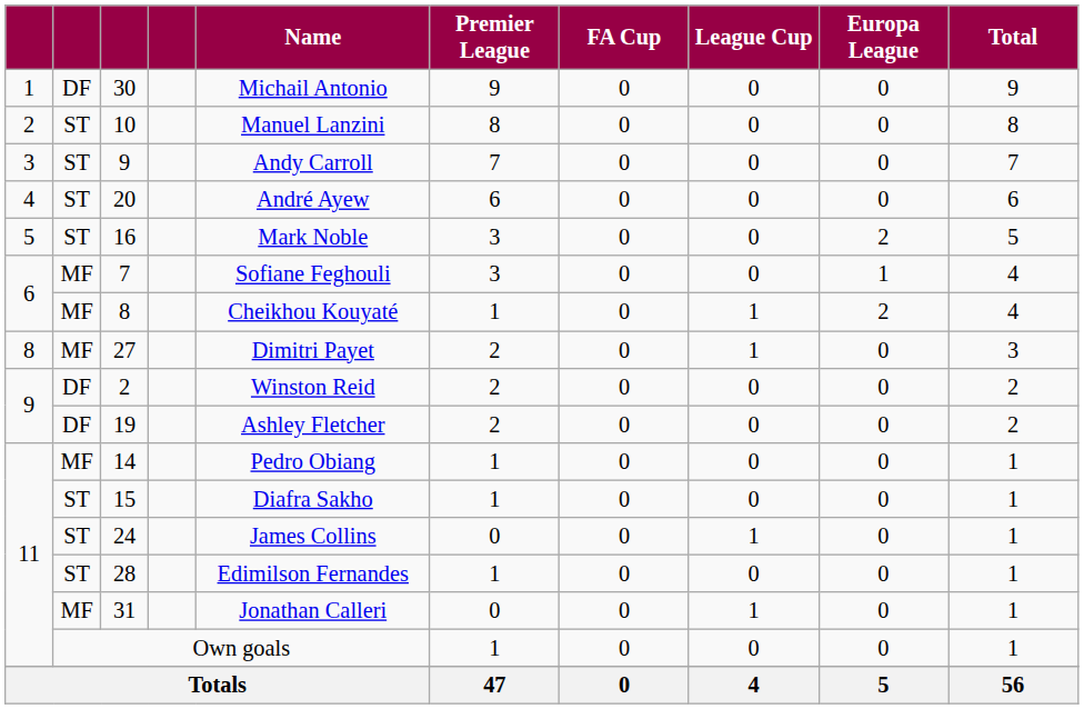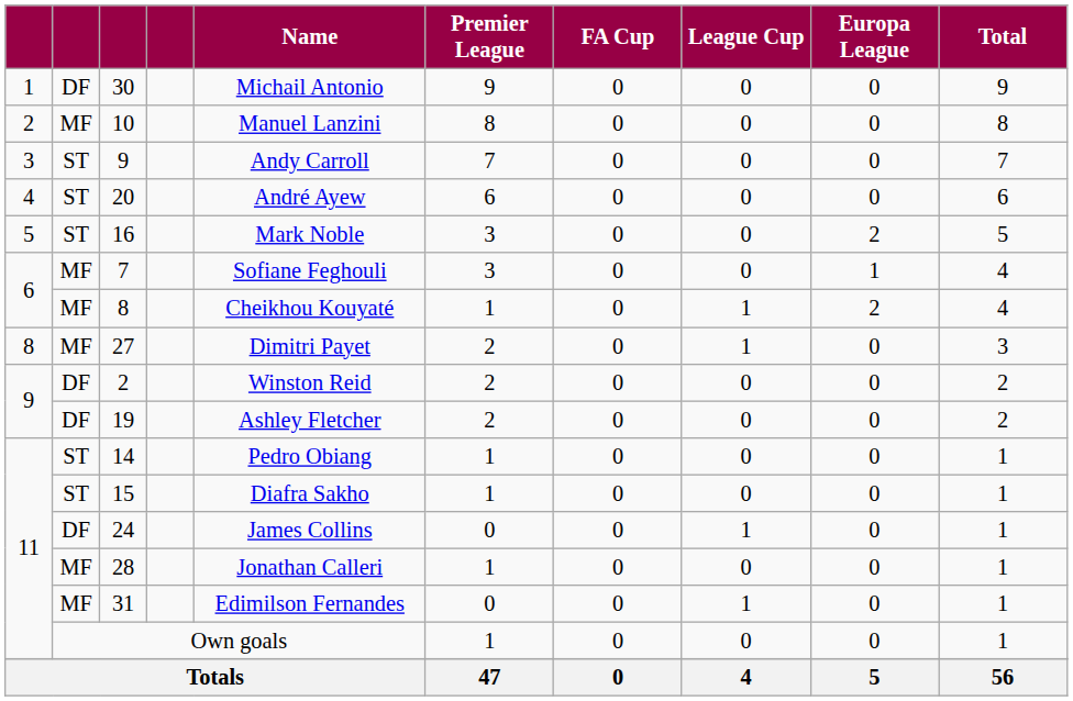10 | column 2: ST -> MF
14 | column 2: MF -> ST
24 | column 2: ST -> DF
28 | column 2: ST -> MF
28 | Name: Edimilson Fernandes -> Jonathan Calleri
31 | Name: Jonathan Calleri -> Edimilson Fernandes
